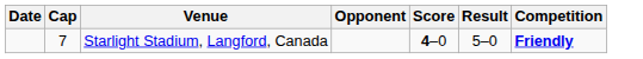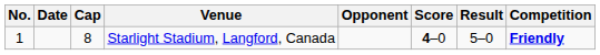+ column: No. | 1
Starlight Stadium, Langford, Canada | Cap: 7 -> 8
